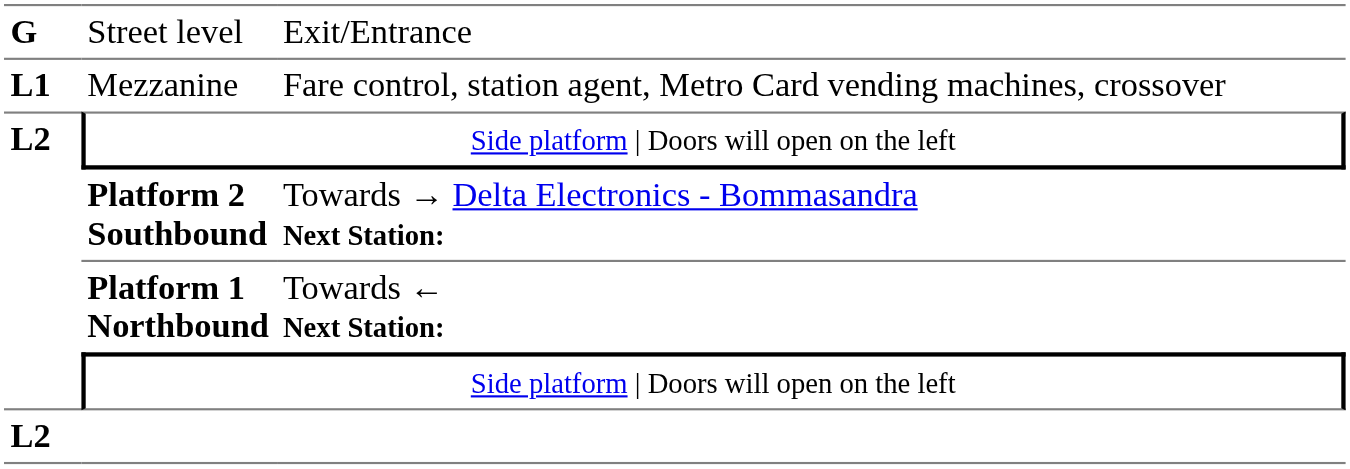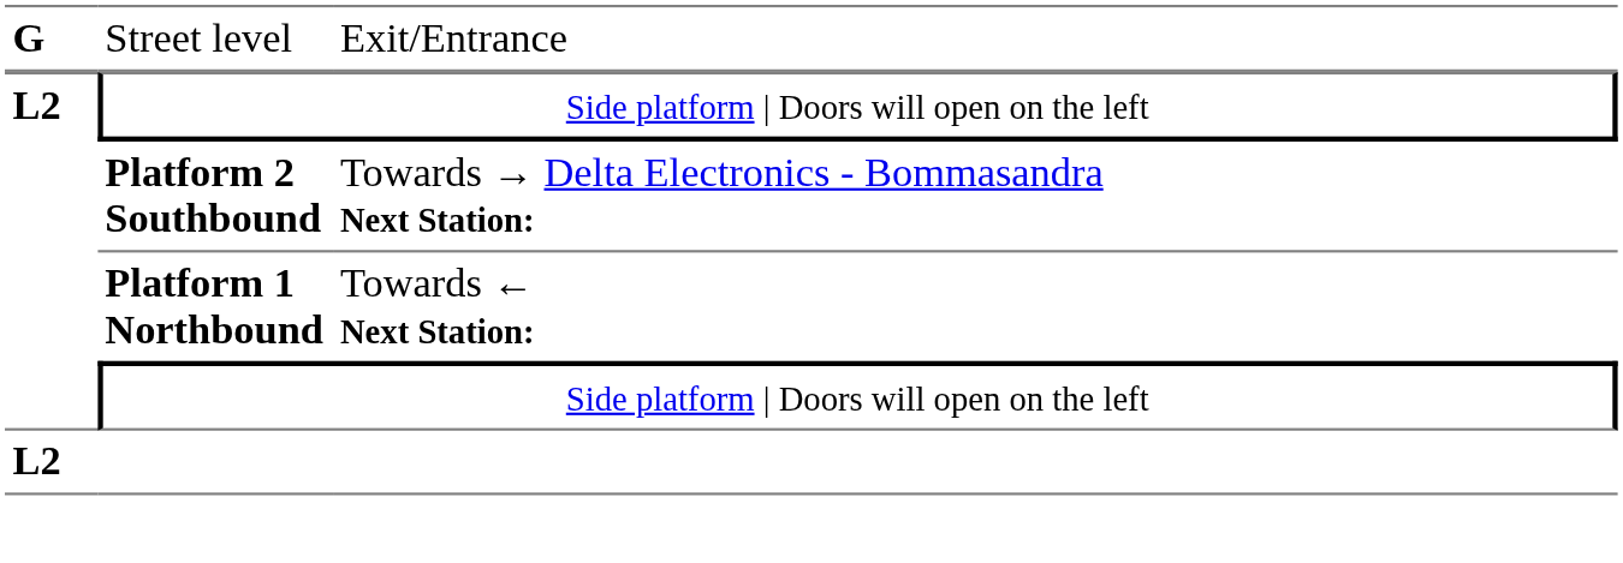- row: L1 | Mezzanine | Fare control, station agent, Metro Card vending machines, crossover
